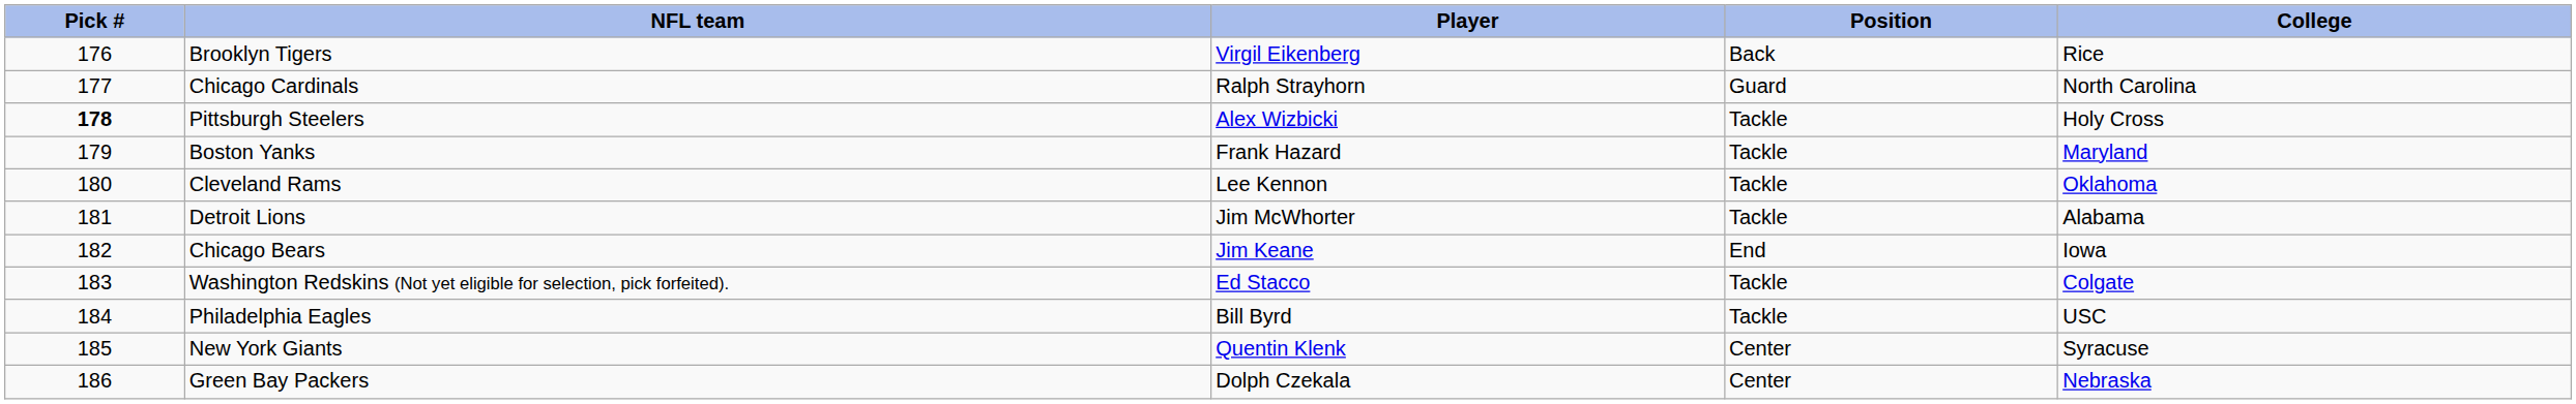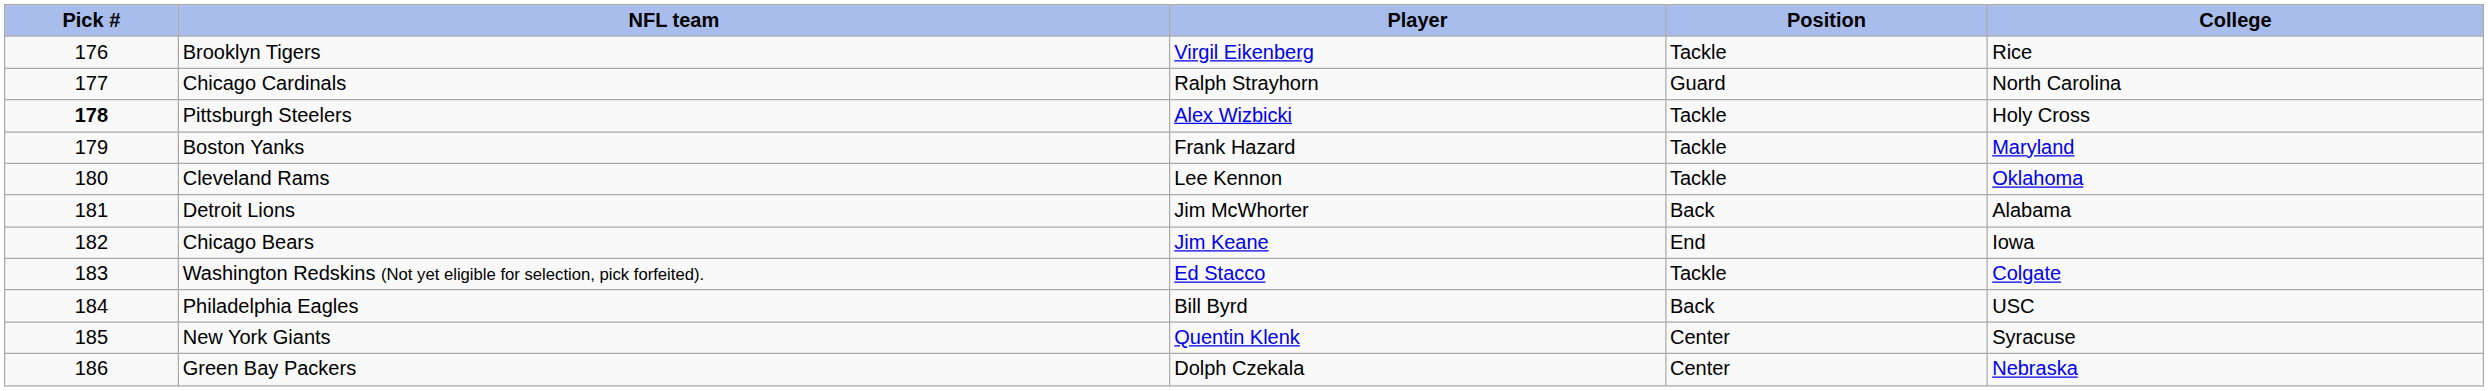Brooklyn Tigers | Position: Back -> Tackle
Detroit Lions | Position: Tackle -> Back
Philadelphia Eagles | Position: Tackle -> Back
